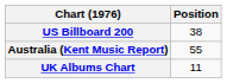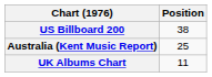Australia (Kent Music Report) | Position: 55 -> 25
